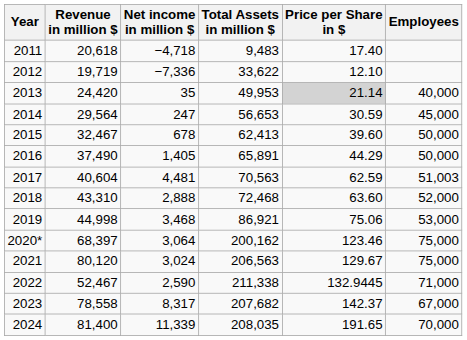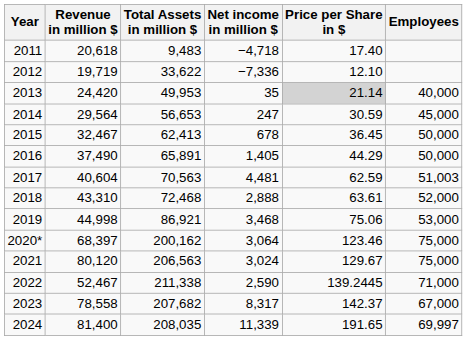columns swapped: Net income in million $ <-> Total Assets in million $
2015 | Price per Share in $: 39.60 -> 36.45
2018 | Price per Share in $: 63.60 -> 63.61
2022 | Price per Share in $: 132.9445 -> 139.2445
2024 | Employees: 70,000 -> 69,997
